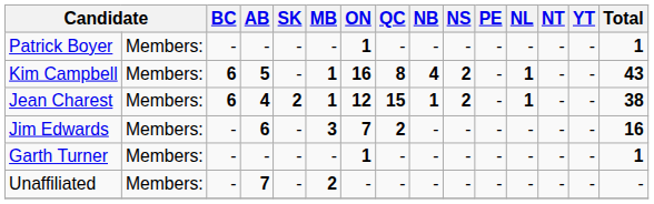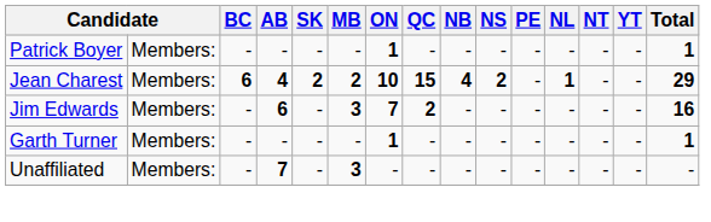- row: Kim Campbell | Members: | 6 | 5 | - | 1 | 16 | 8 | 4 | 2 | - | 1 | - | - | 43
Jean Charest | MB: 1 -> 2
Jean Charest | ON: 12 -> 10
Jean Charest | NB: 1 -> 4
Jean Charest | Total: 38 -> 29
Unaffiliated | MB: 2 -> 3
